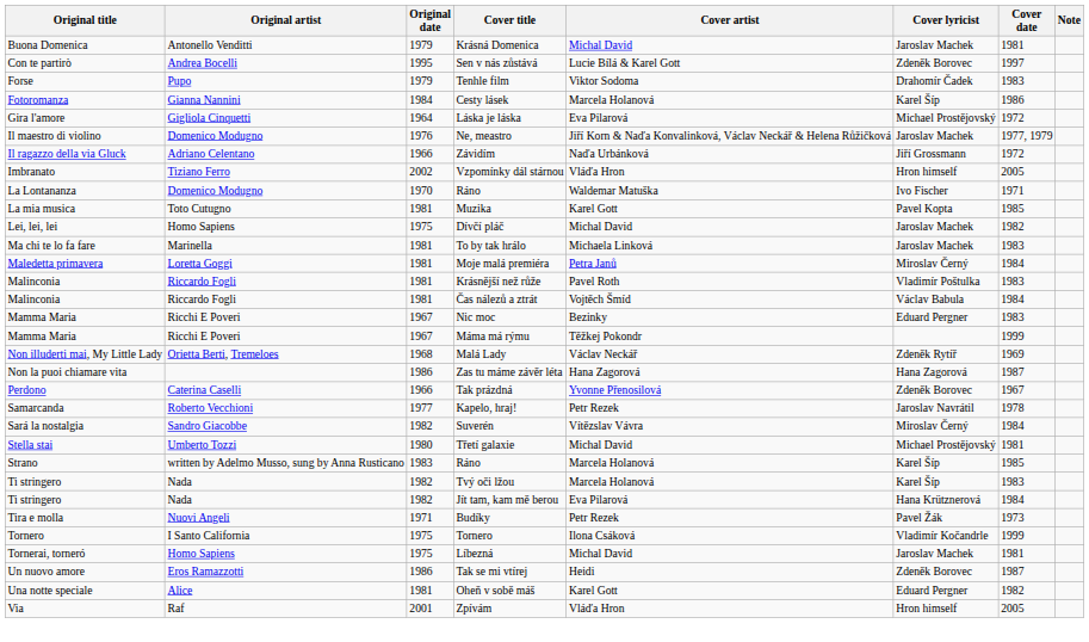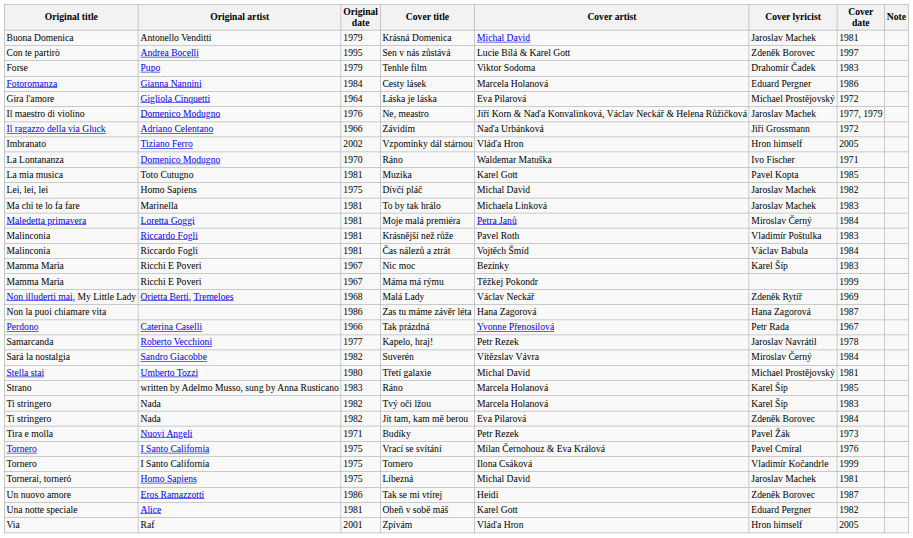Cesty lásek | Cover lyricist: Karel Šíp -> Eduard Pergner
Nic moc | Cover lyricist: Eduard Pergner -> Karel Šíp
Tak prázdná | Cover lyricist: Zdeněk Borovec -> Petr Rada
Jít tam, kam mě berou | Cover lyricist: Hana Krütznerová -> Zdeněk Borovec
+ row: Tornero | I Santo California | 1975 | Vrací se svítání | Milan Černohouz & Eva Králová | Pavel Cmíral | 1976
